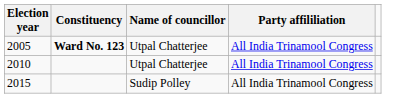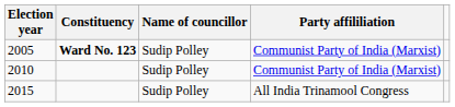2005 | Name of councillor: Utpal Chatterjee -> Sudip Polley
2005 | Party affililiation: All India Trinamool Congress -> Communist Party of India (Marxist)
2010 | Name of councillor: Utpal Chatterjee -> Sudip Polley
2010 | Party affililiation: All India Trinamool Congress -> Communist Party of India (Marxist)
